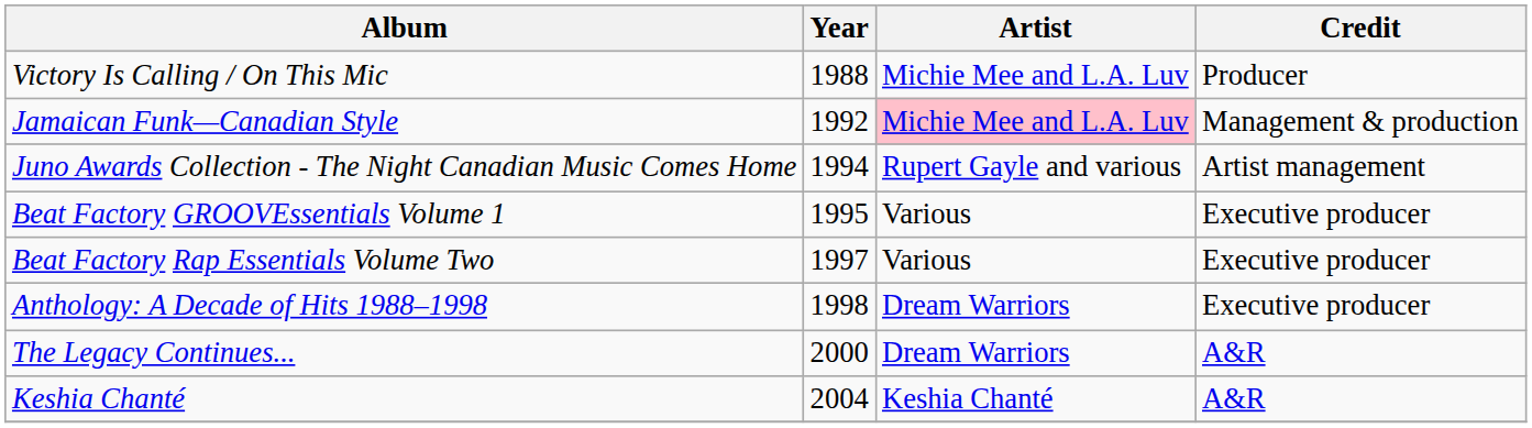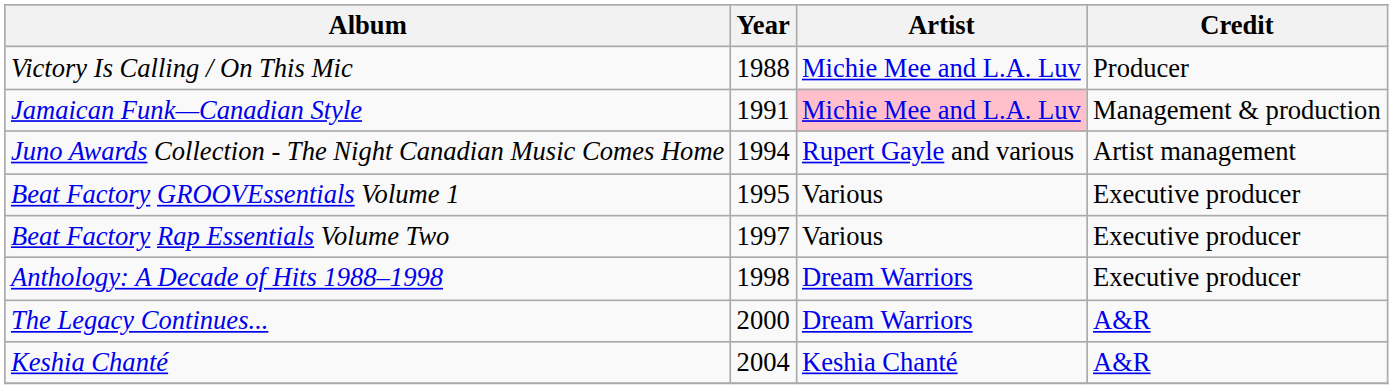Jamaican Funk—Canadian Style | Year: 1992 -> 1991
